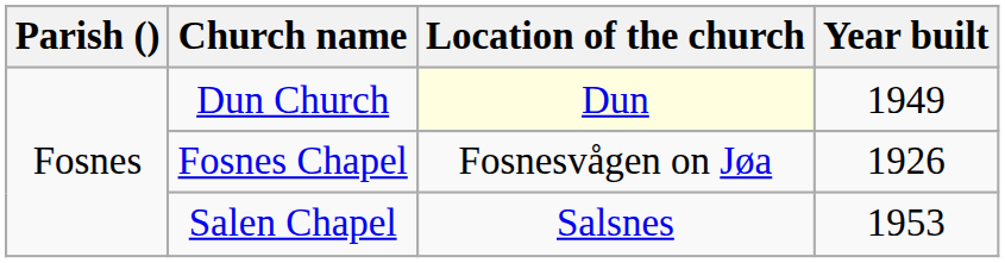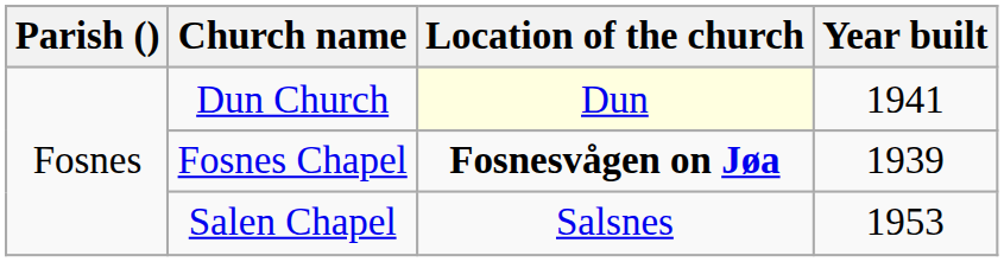Dun Church | Year built: 1949 -> 1941
Fosnes Chapel | Location of the church: normal -> bold
Fosnes Chapel | Year built: 1926 -> 1939
